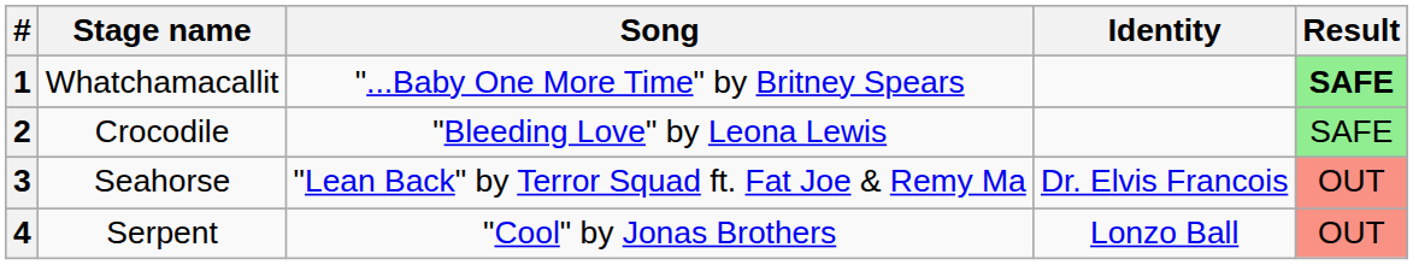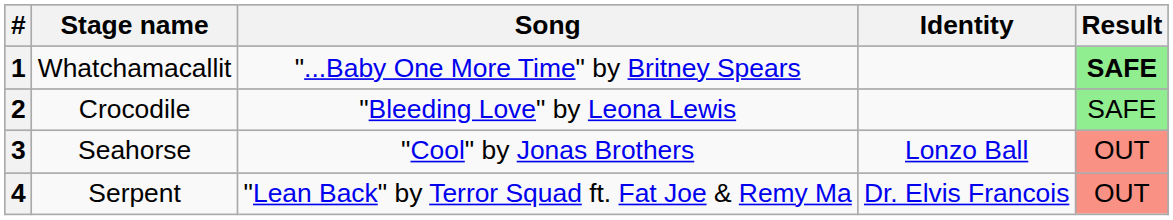3 | Song: "Lean Back" by Terror Squad ft. Fat Joe & Remy Ma -> "Cool" by Jonas Brothers
3 | Identity: Dr. Elvis Francois -> Lonzo Ball
4 | Song: "Cool" by Jonas Brothers -> "Lean Back" by Terror Squad ft. Fat Joe & Remy Ma
4 | Identity: Lonzo Ball -> Dr. Elvis Francois
